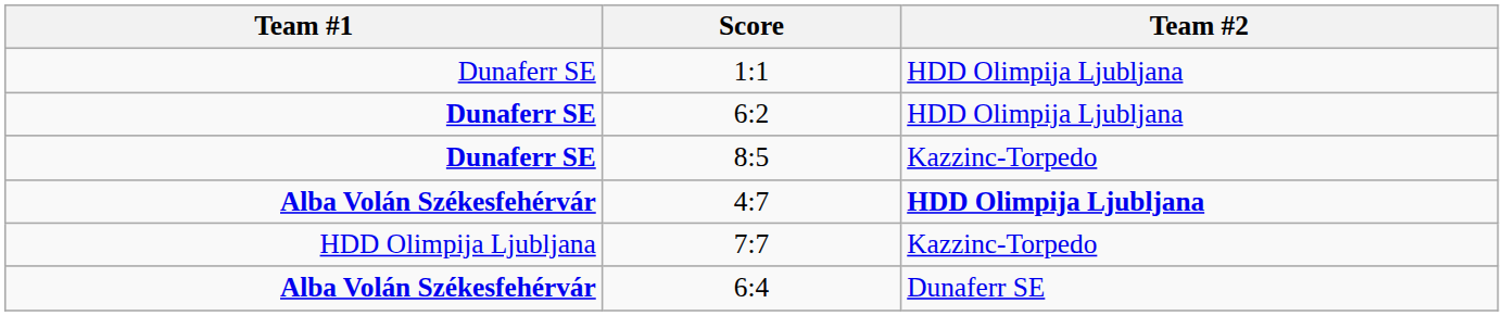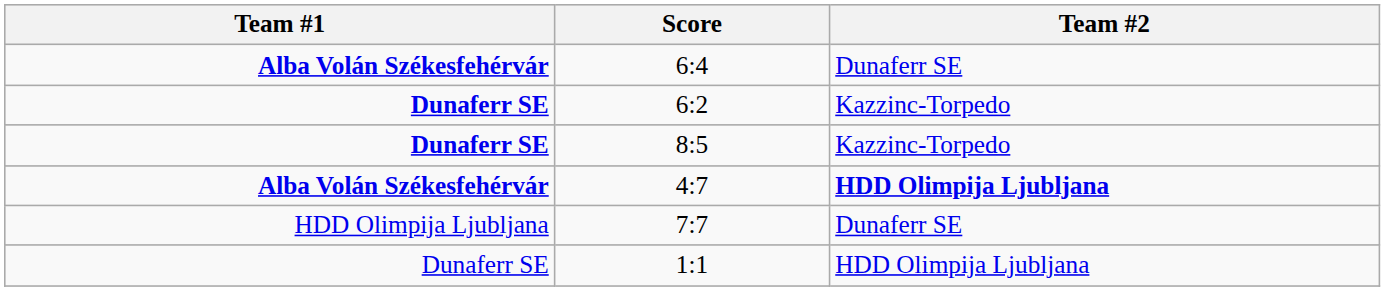rows swapped: 1:1 <-> 6:4
6:2 | Team #2: HDD Olimpija Ljubljana -> Kazzinc-Torpedo
7:7 | Team #2: Kazzinc-Torpedo -> Dunaferr SE
